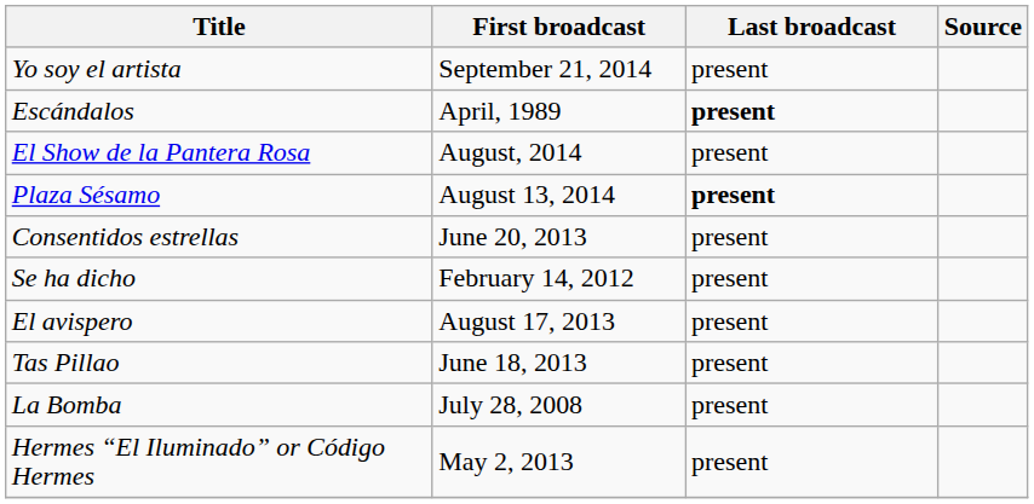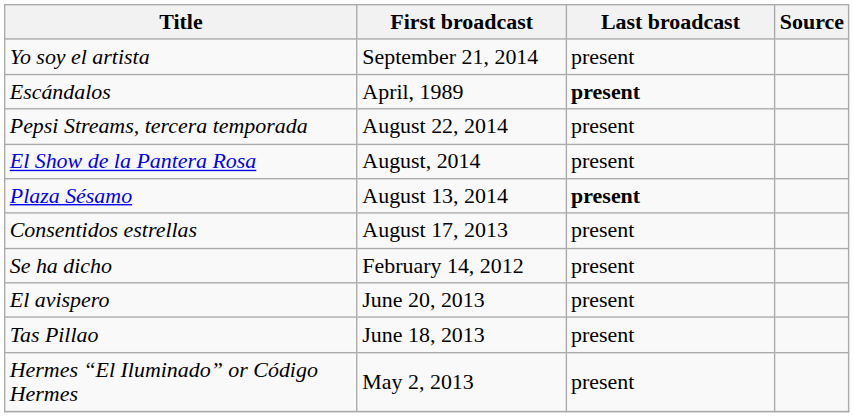+ row: Pepsi Streams, tercera temporada | August 22, 2014 | present
Consentidos estrellas | First broadcast: June 20, 2013 -> August 17, 2013
El avispero | First broadcast: August 17, 2013 -> June 20, 2013
- row: La Bomba | July 28, 2008 | present
